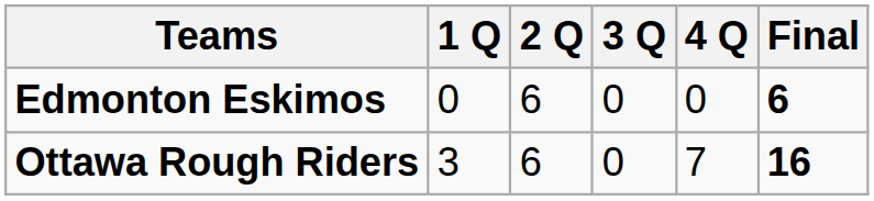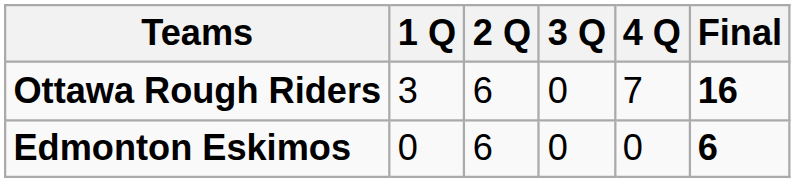rows swapped: Ottawa Rough Riders <-> Edmonton Eskimos
